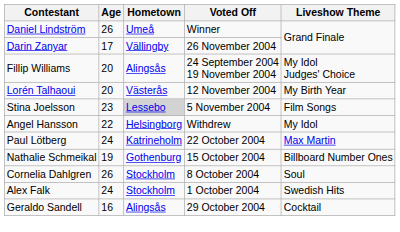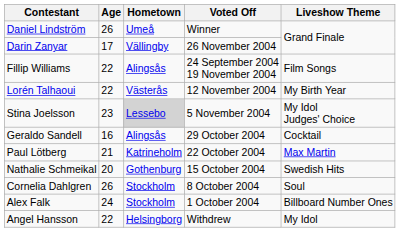Fillip Williams | Age: 20 -> 22
Fillip Williams | Liveshow Theme: My Idol Judges' Choice -> Film Songs
Lorén Talhaoui | Age: 20 -> 22
Stina Joelsson | Liveshow Theme: Film Songs -> My Idol Judges' Choice
rows swapped: Geraldo Sandell <-> Angel Hansson
Paul Lötberg | Age: 24 -> 21
Nathalie Schmeikal | Age: 19 -> 20
Nathalie Schmeikal | Liveshow Theme: Billboard Number Ones -> Swedish Hits
Alex Falk | Liveshow Theme: Swedish Hits -> Billboard Number Ones
